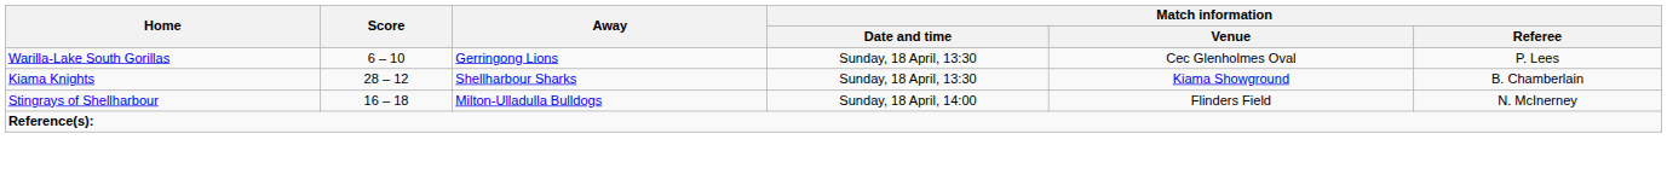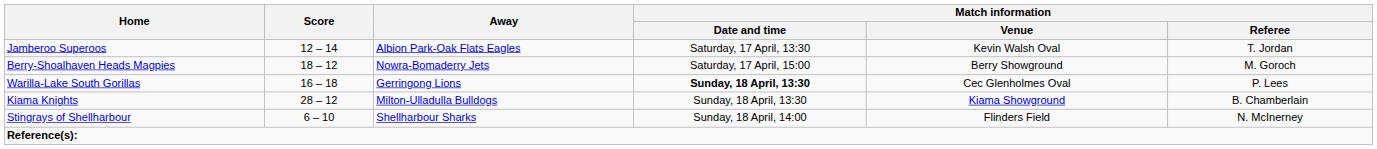+ row: Jamberoo Superoos | 12 – 14 | Albion Park-Oak Flats Eagles | Saturday, 17 April, 13:30 | Kevin Walsh Oval | T. Jordan
+ row: Berry-Shoalhaven Heads Magpies | 18 – 12 | Nowra-Bomaderry Jets | Saturday, 17 April, 15:00 | Berry Showground | M. Goroch
Warilla-Lake South Gorillas | Score: 6 – 10 -> 16 – 18
Warilla-Lake South Gorillas | Match information / Date and time: normal -> bold
Kiama Knights | Away: Shellharbour Sharks -> Milton-Ulladulla Bulldogs
Stingrays of Shellharbour | Score: 16 – 18 -> 6 – 10
Stingrays of Shellharbour | Away: Milton-Ulladulla Bulldogs -> Shellharbour Sharks
